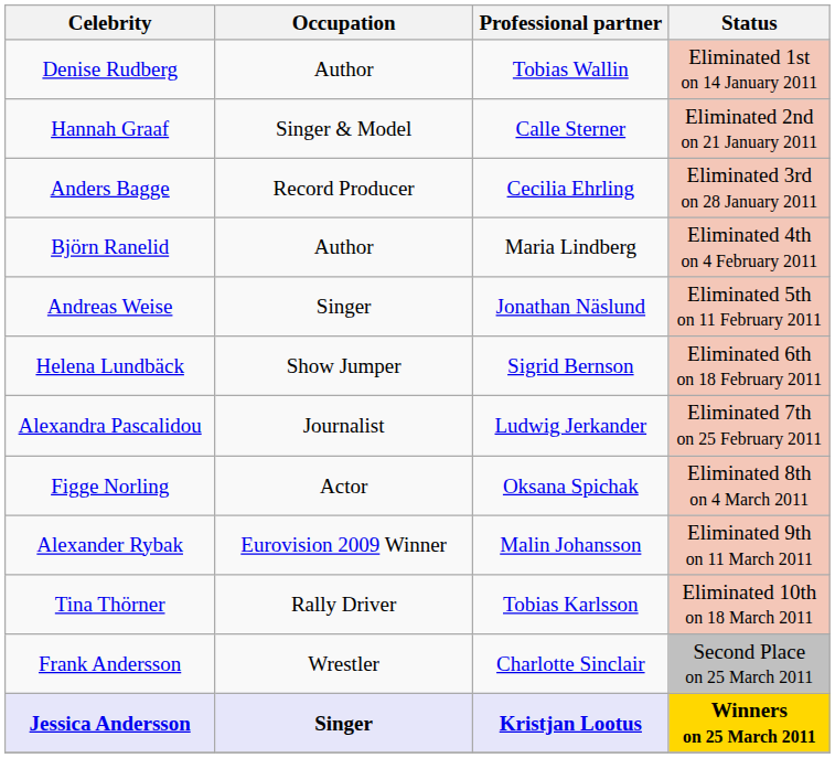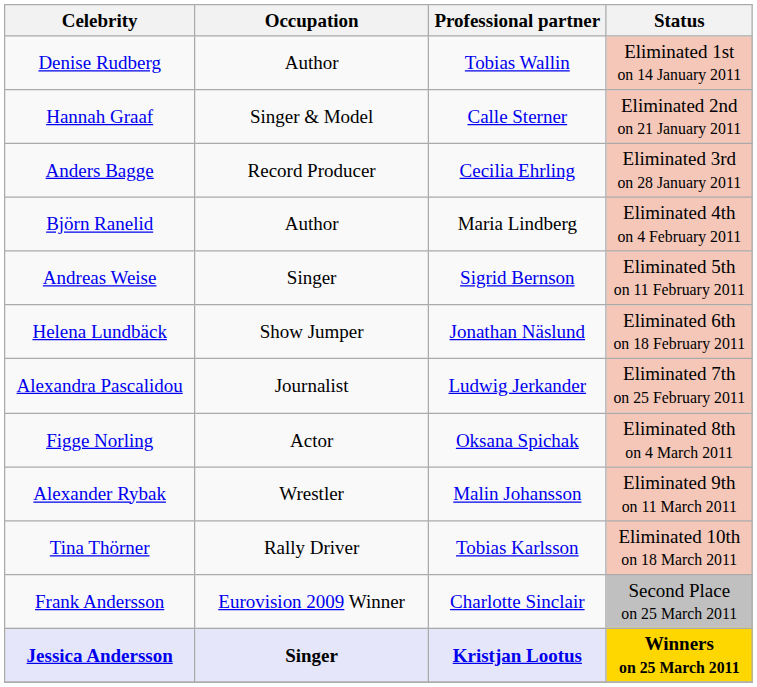Andreas Weise | Professional partner: Jonathan Näslund -> Sigrid Bernson
Helena Lundbäck | Professional partner: Sigrid Bernson -> Jonathan Näslund
Alexander Rybak | Occupation: Eurovision 2009 Winner -> Wrestler
Frank Andersson | Occupation: Wrestler -> Eurovision 2009 Winner
